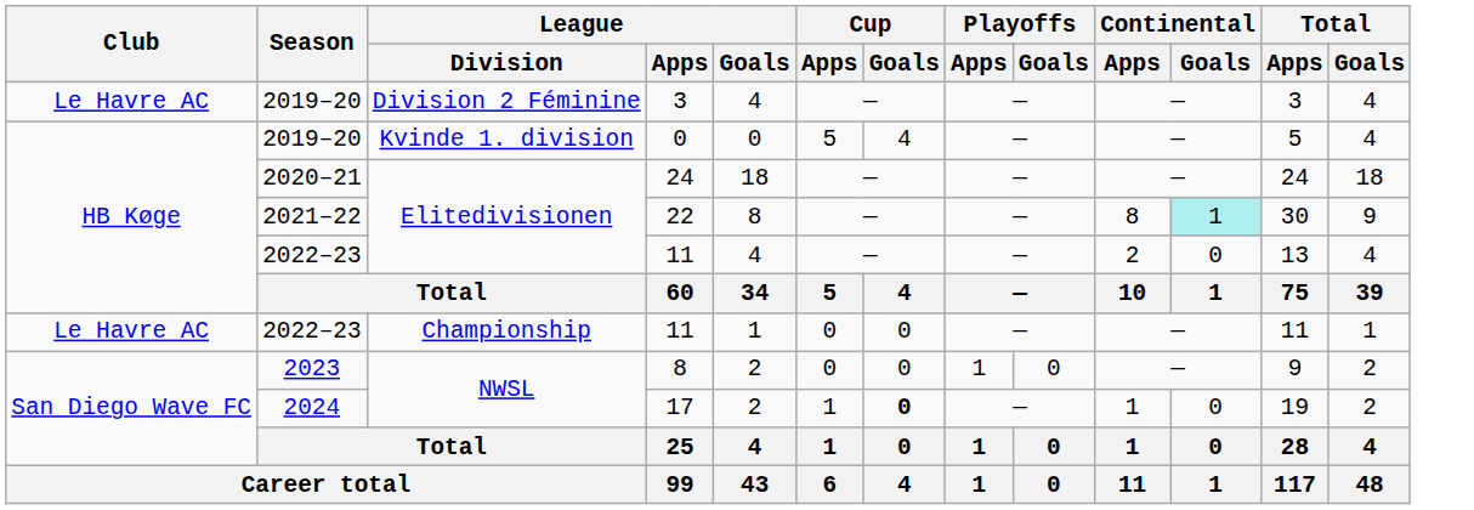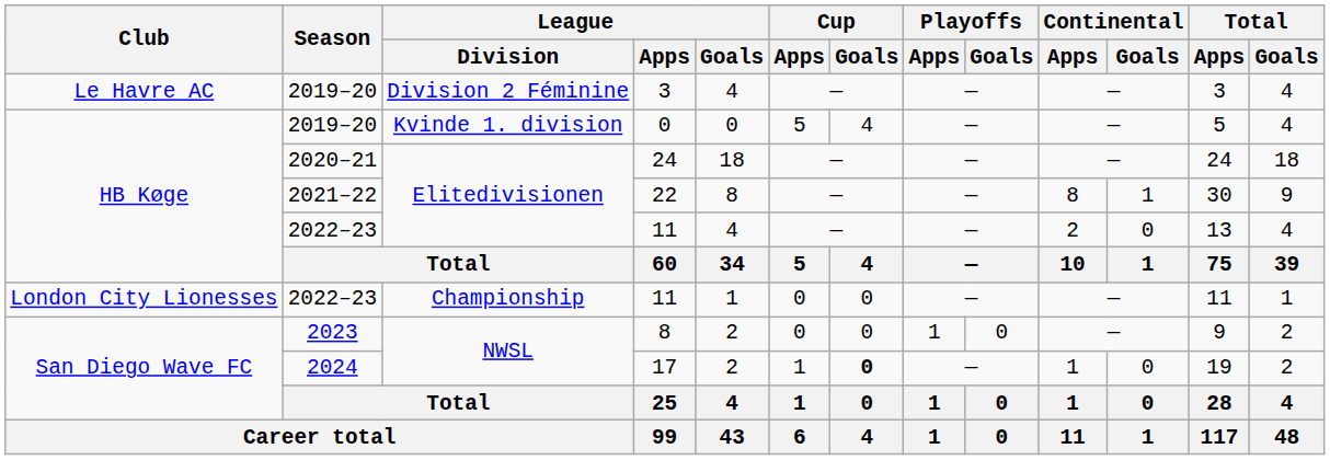22 | Continental / Goals: paleturquoise background -> no background
Championship / 11 | Club: Le Havre AC -> London City Lionesses
